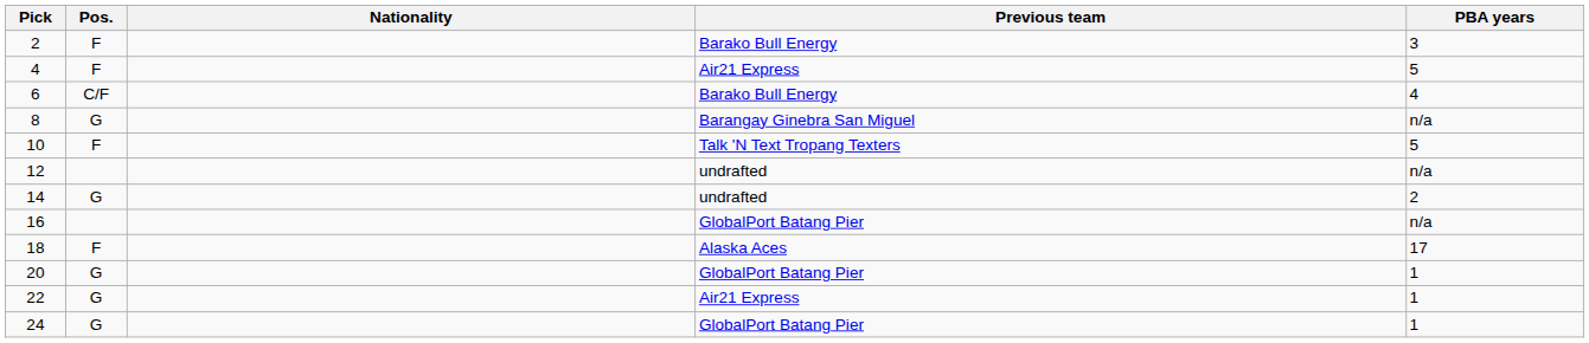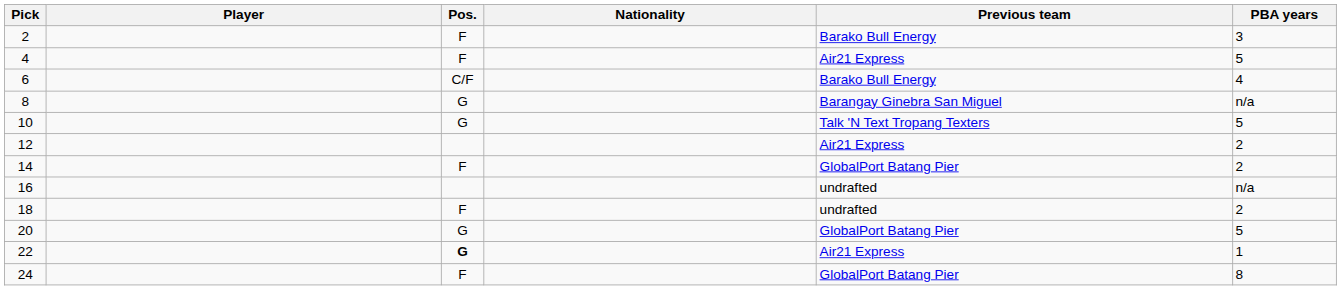+ column: Player
10 | Pos.: F -> G
12 | Previous team: undrafted -> Air21 Express
12 | PBA years: n/a -> 2
14 | Pos.: G -> F
14 | Previous team: undrafted -> GlobalPort Batang Pier
16 | Previous team: GlobalPort Batang Pier -> undrafted
18 | Previous team: Alaska Aces -> undrafted
18 | PBA years: 17 -> 2
20 | PBA years: 1 -> 5
22 | Pos.: normal -> bold
24 | Pos.: G -> F
24 | PBA years: 1 -> 8
